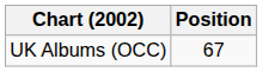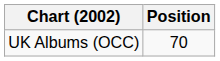UK Albums (OCC) | Position: 67 -> 70
